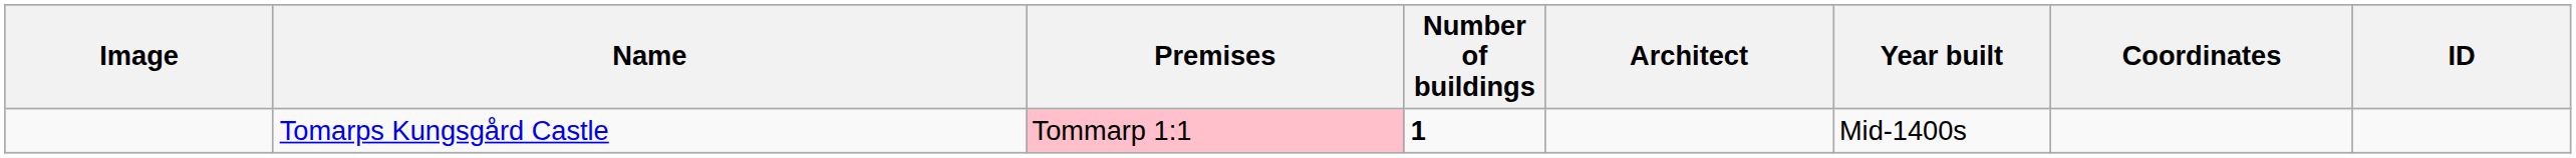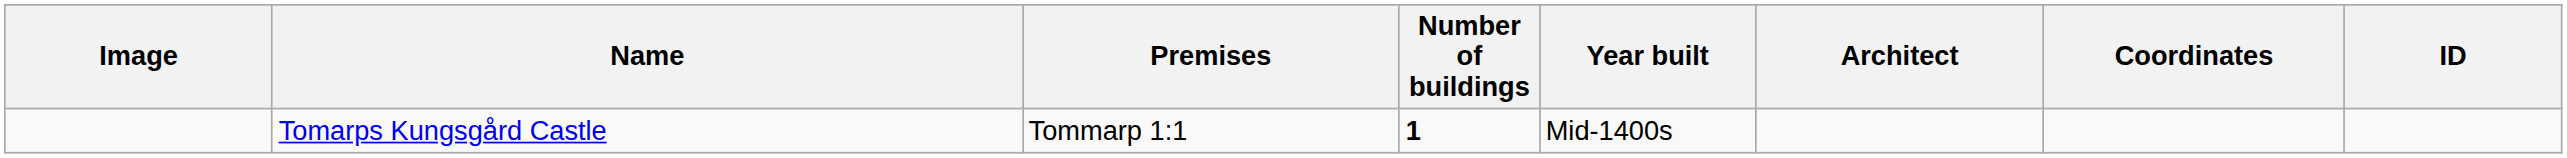columns swapped: Year built <-> Architect
Tomarps Kungsgård Castle | Premises: pink background -> no background
